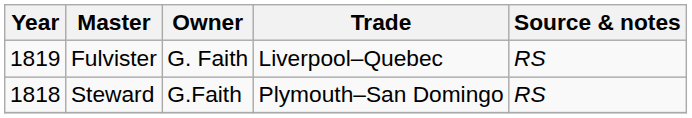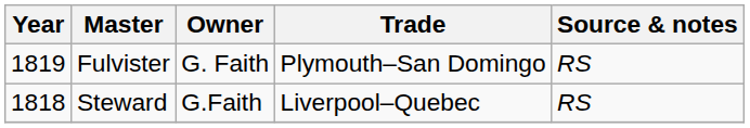Fulvister | Trade: Liverpool–Quebec -> Plymouth–San Domingo
Steward | Trade: Plymouth–San Domingo -> Liverpool–Quebec
